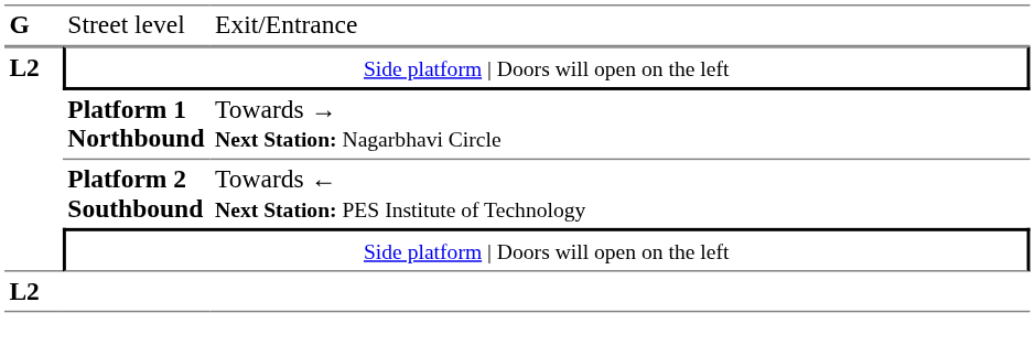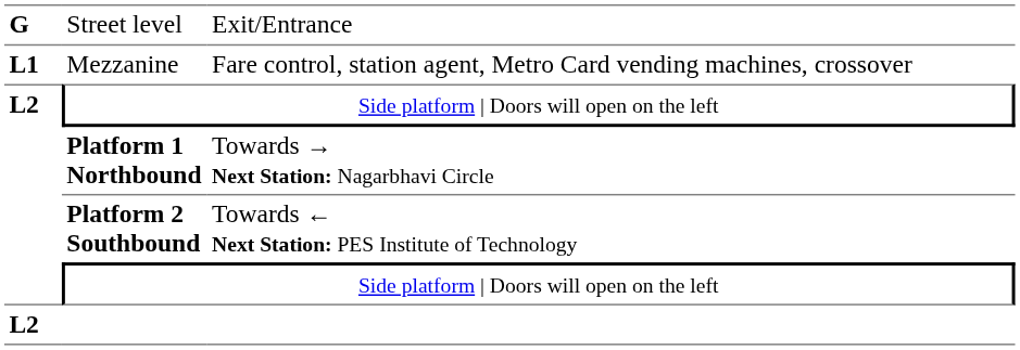+ row: L1 | Mezzanine | Fare control, station agent, Metro Card vending machines, crossover
